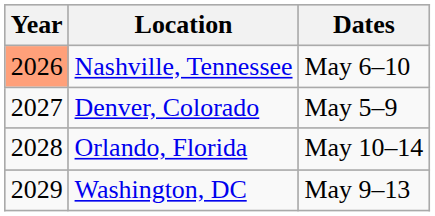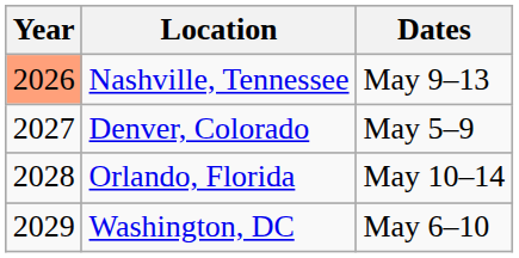Nashville, Tennessee | Dates: May 6–10 -> May 9–13
Washington, DC | Dates: May 9–13 -> May 6–10
